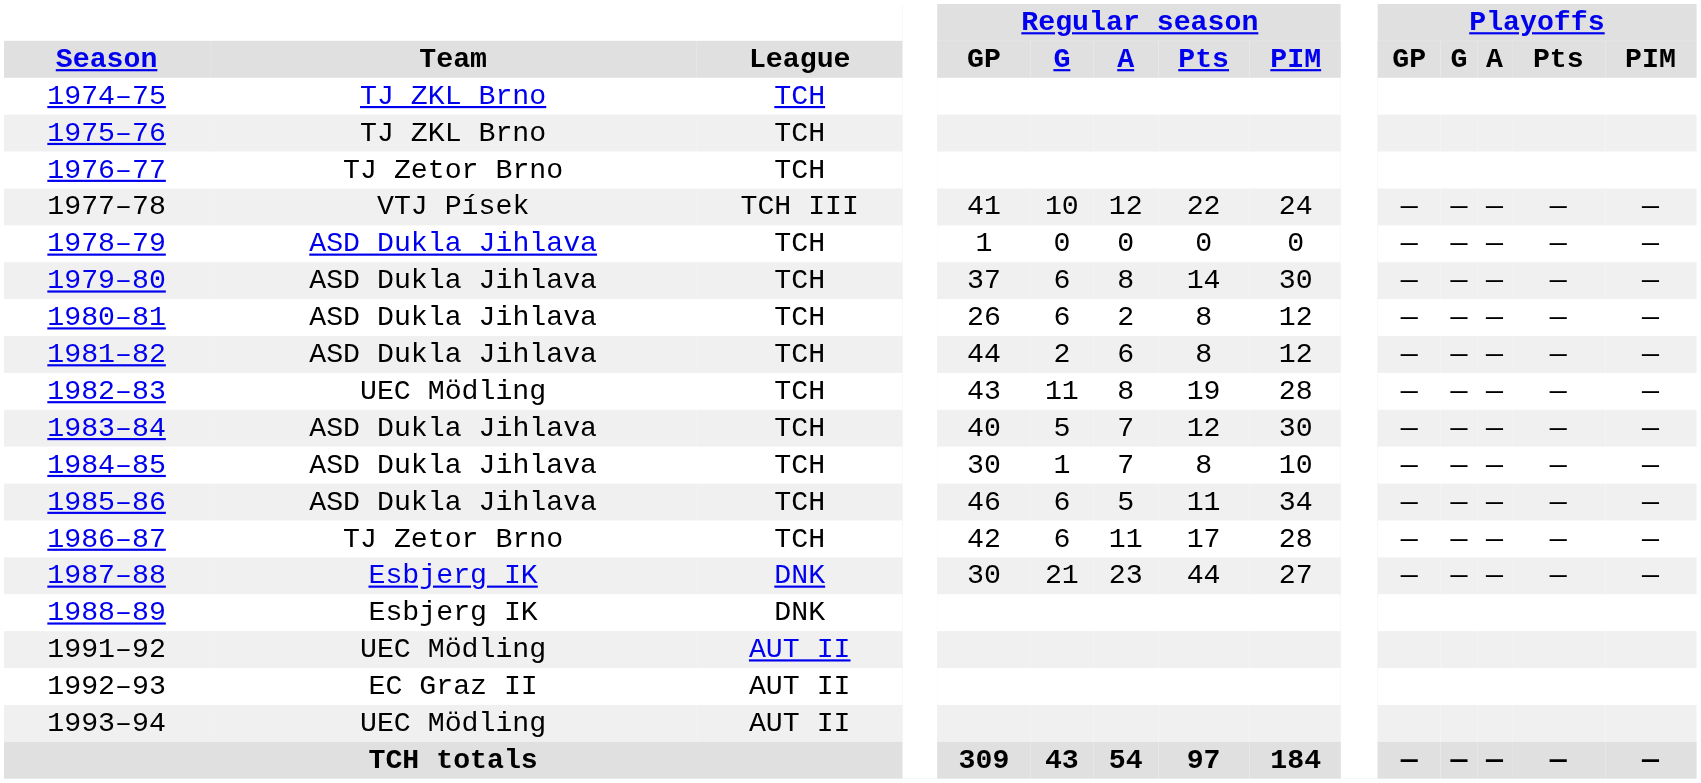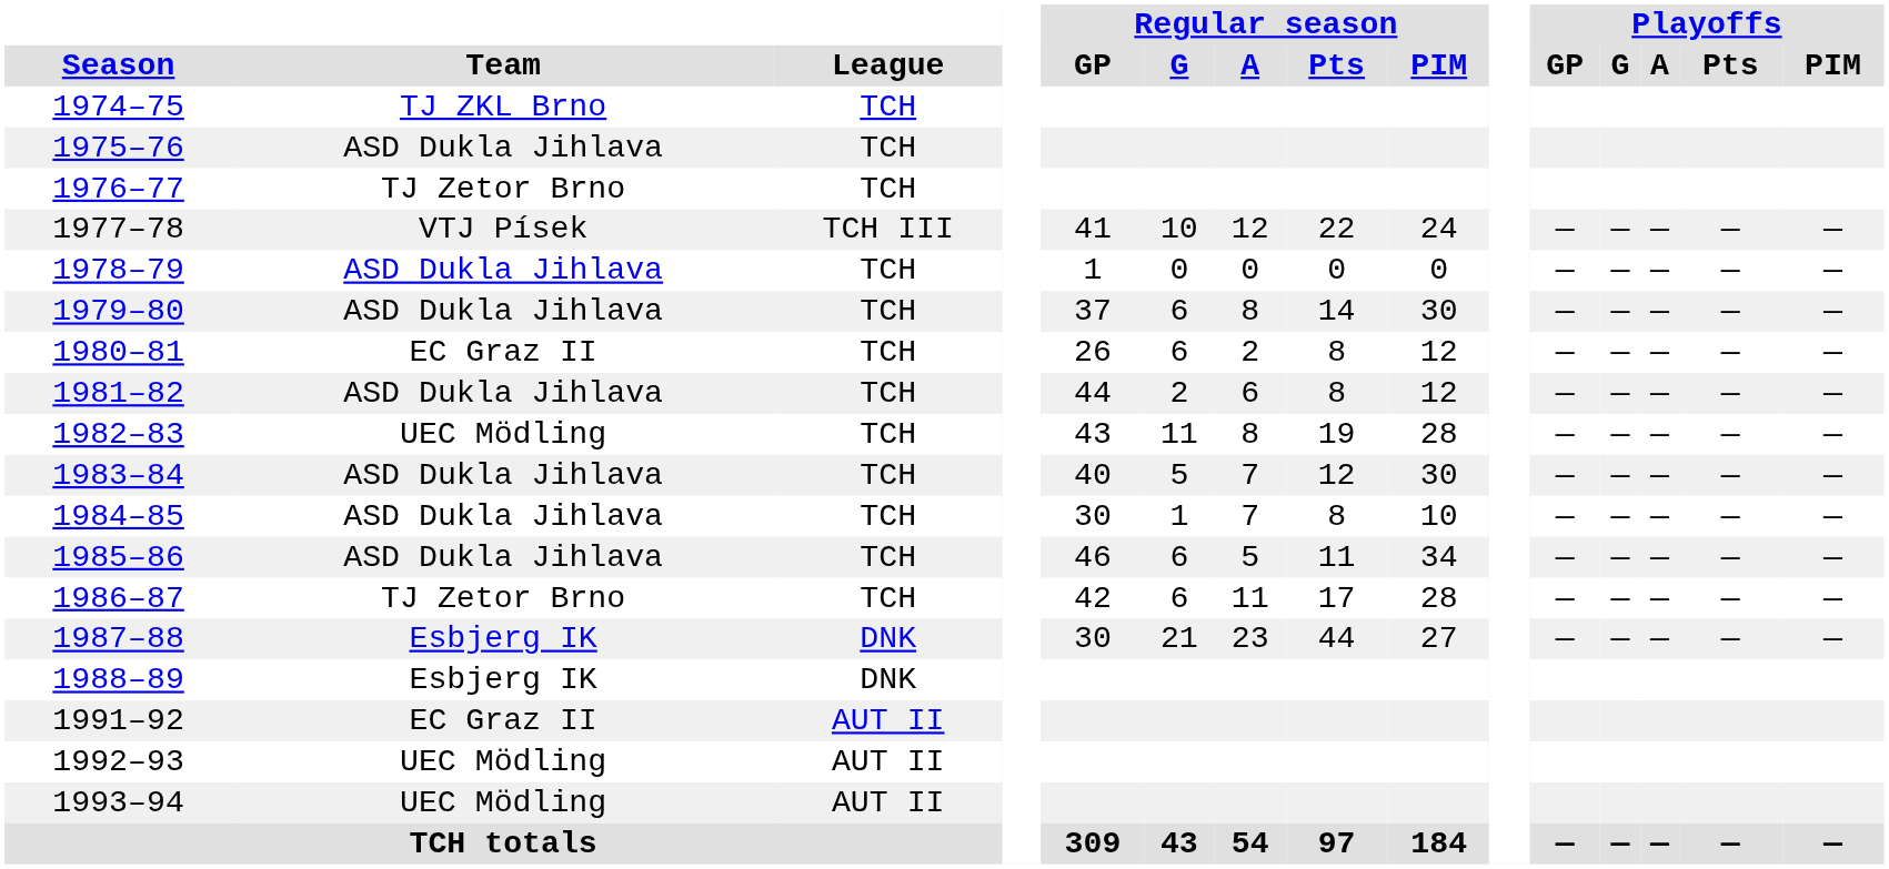1975–76 | Team: TJ ZKL Brno -> ASD Dukla Jihlava
1980–81 | Team: ASD Dukla Jihlava -> EC Graz II
1991–92 | Team: UEC Mödling -> EC Graz II
1992–93 | Team: EC Graz II -> UEC Mödling
